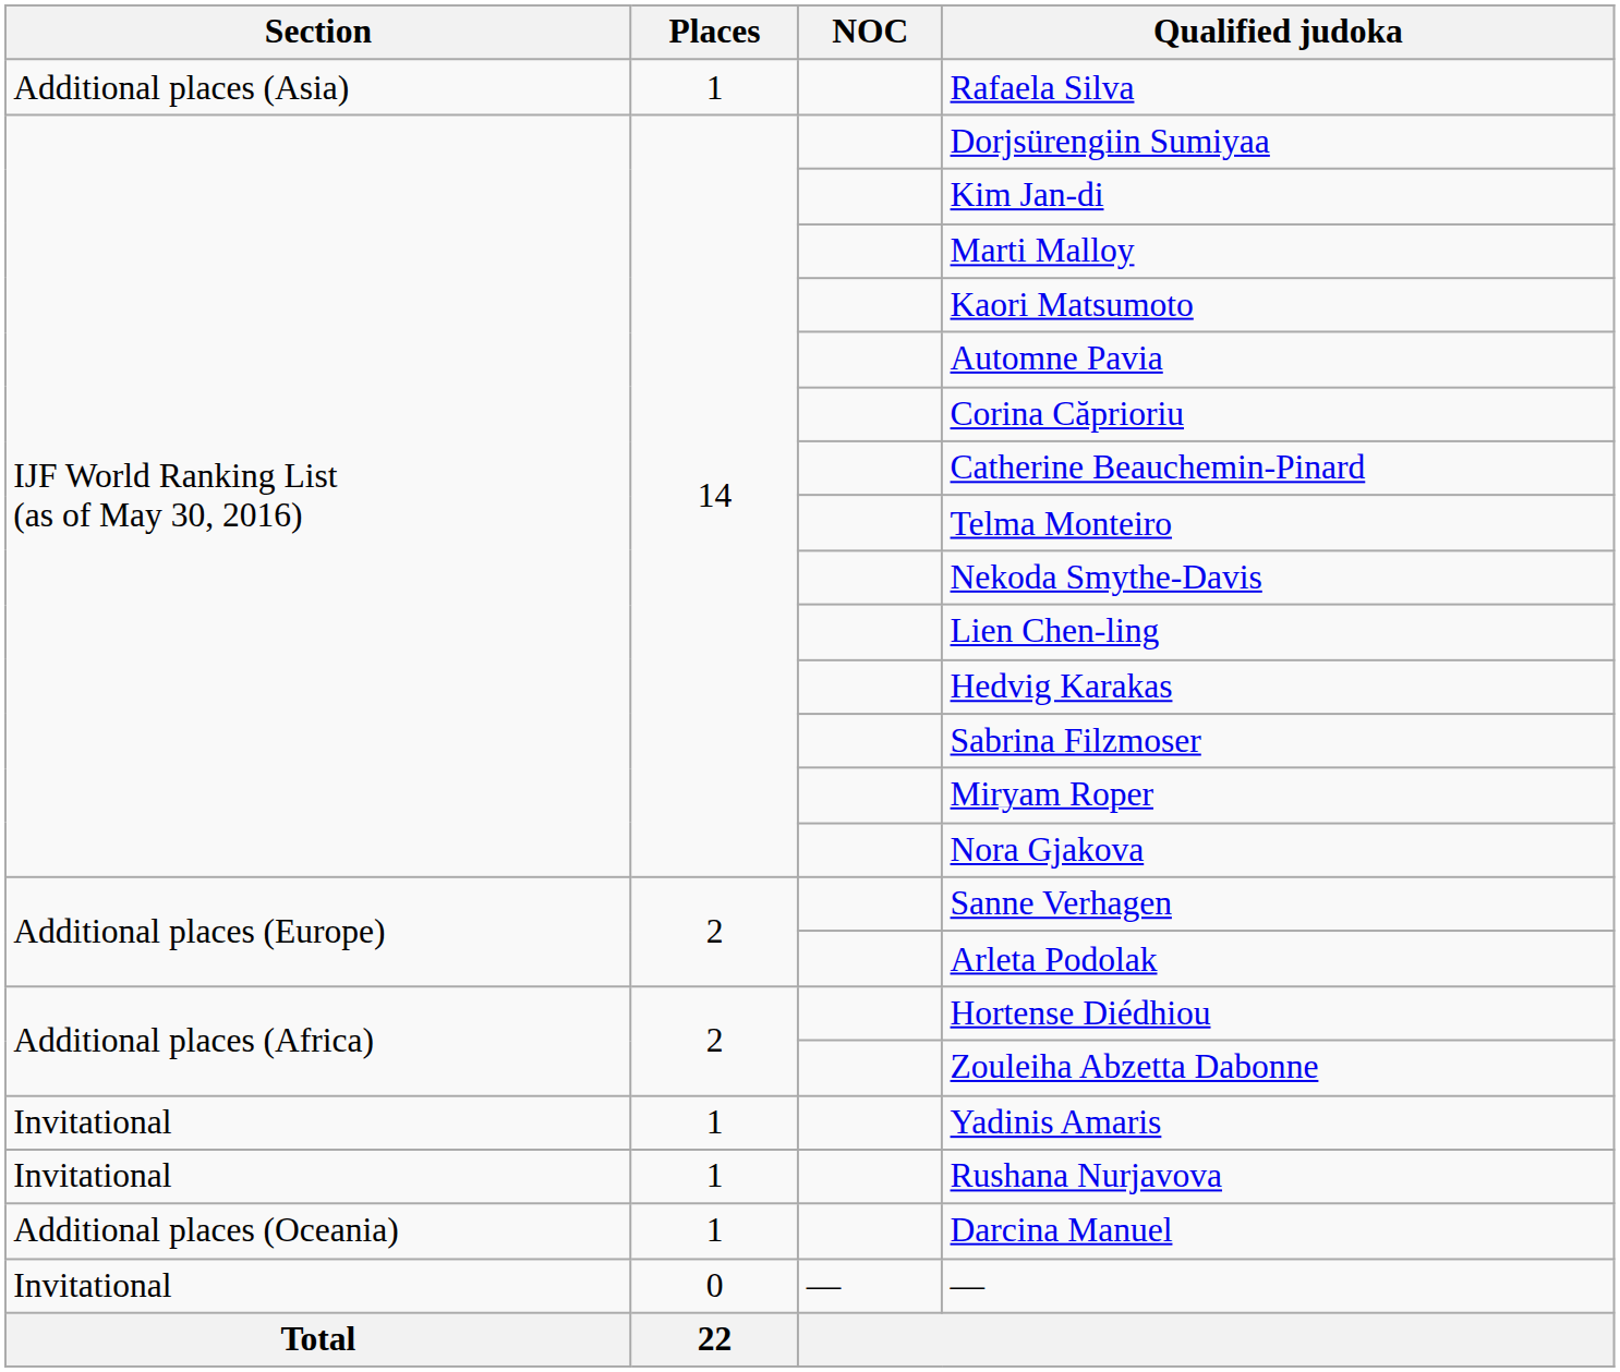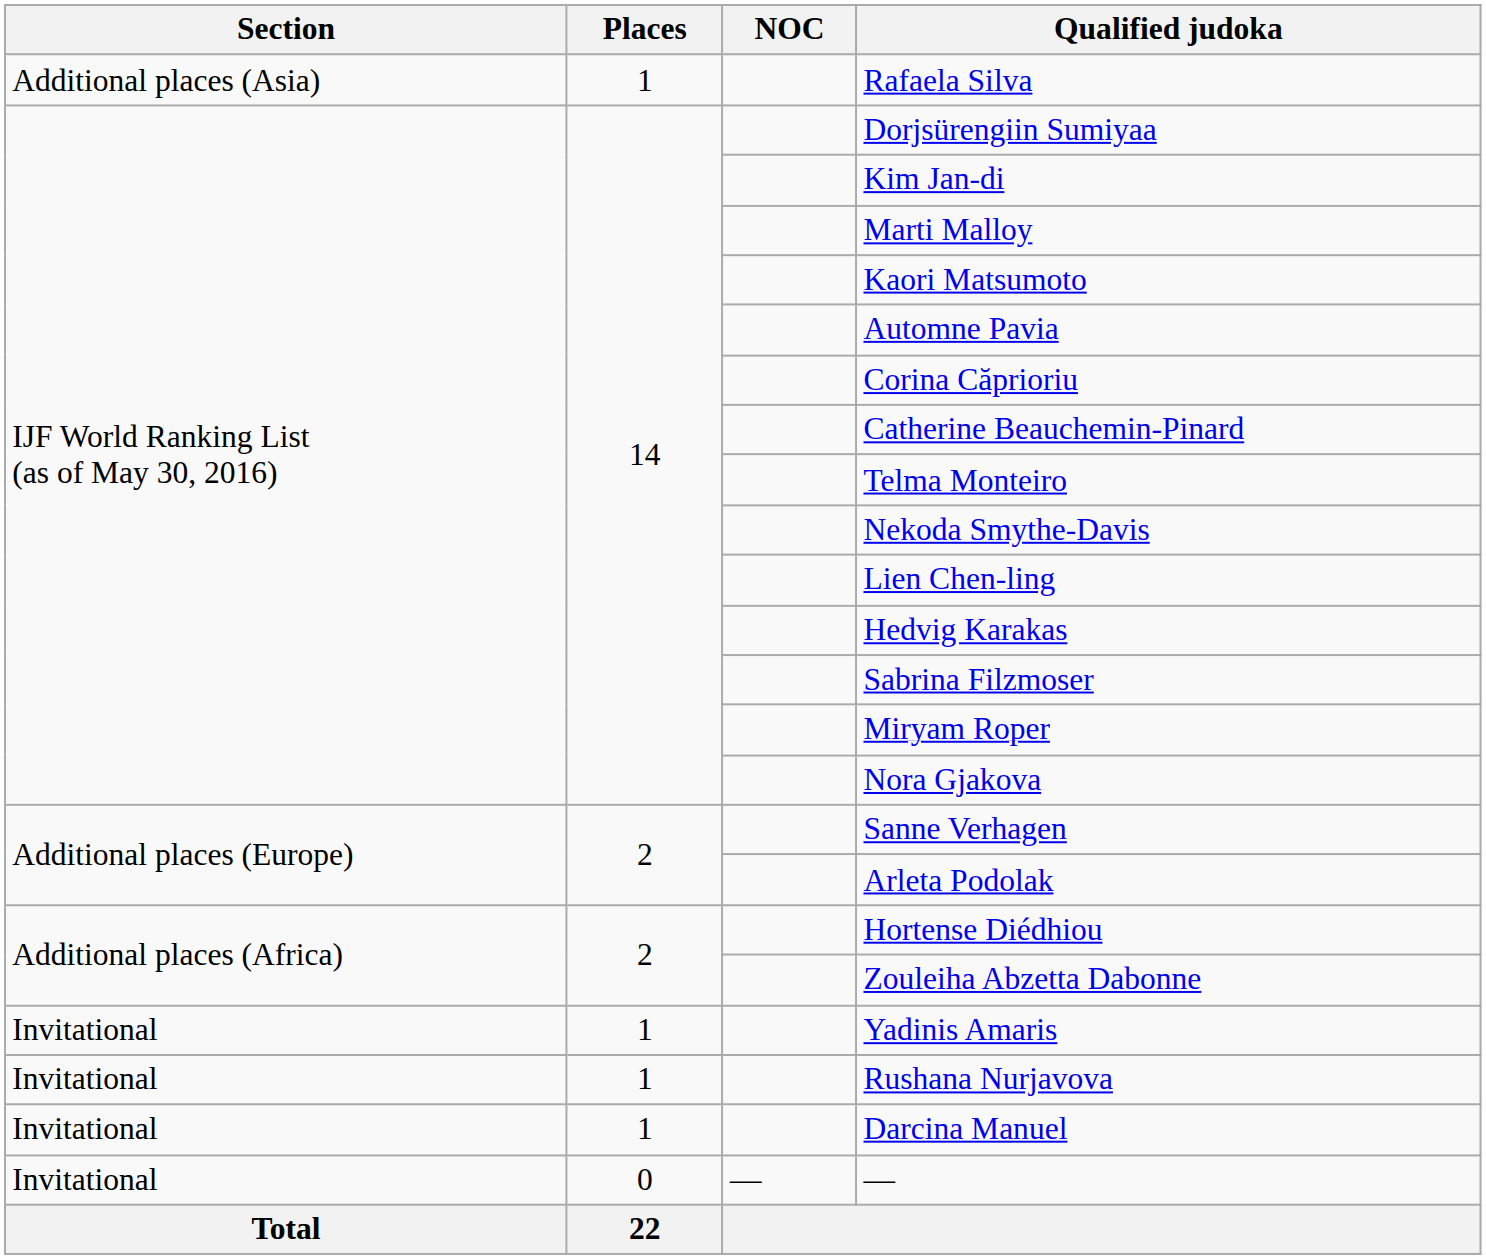Darcina Manuel | Section: Additional places (Oceania) -> Invitational
